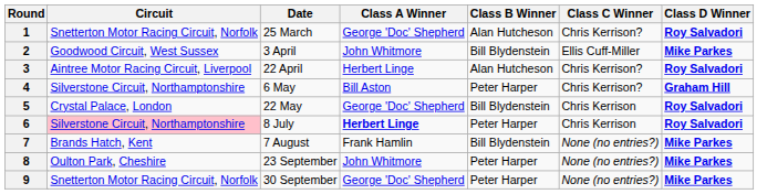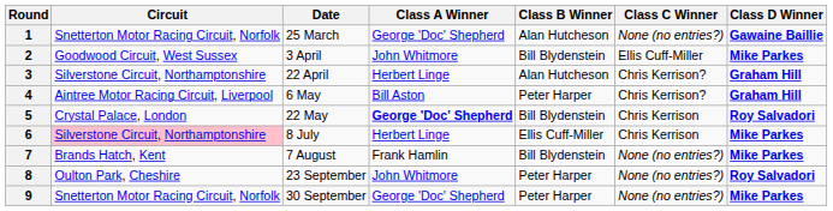1 | Class C Winner: Chris Kerrison? -> None (no entries?)
1 | Class D Winner: Roy Salvadori -> Gawaine Baillie
3 | Circuit: Aintree Motor Racing Circuit, Liverpool -> Silverstone Circuit, Northamptonshire
3 | Class D Winner: Roy Salvadori -> Graham Hill
4 | Circuit: Silverstone Circuit, Northamptonshire -> Aintree Motor Racing Circuit, Liverpool
5 | Class A Winner: normal -> bold
6 | Class A Winner: bold -> normal
6 | Class B Winner: Peter Harper -> Ellis Cuff-Miller
6 | Class D Winner: Roy Salvadori -> Mike Parkes
8 | Class D Winner: Mike Parkes -> Roy Salvadori
